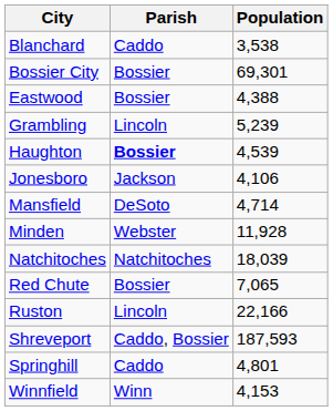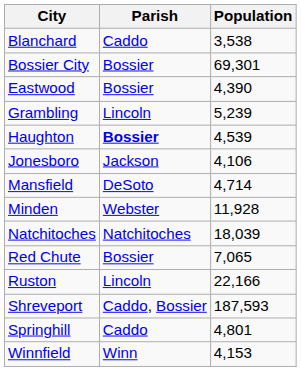Eastwood | Population: 4,388 -> 4,390
